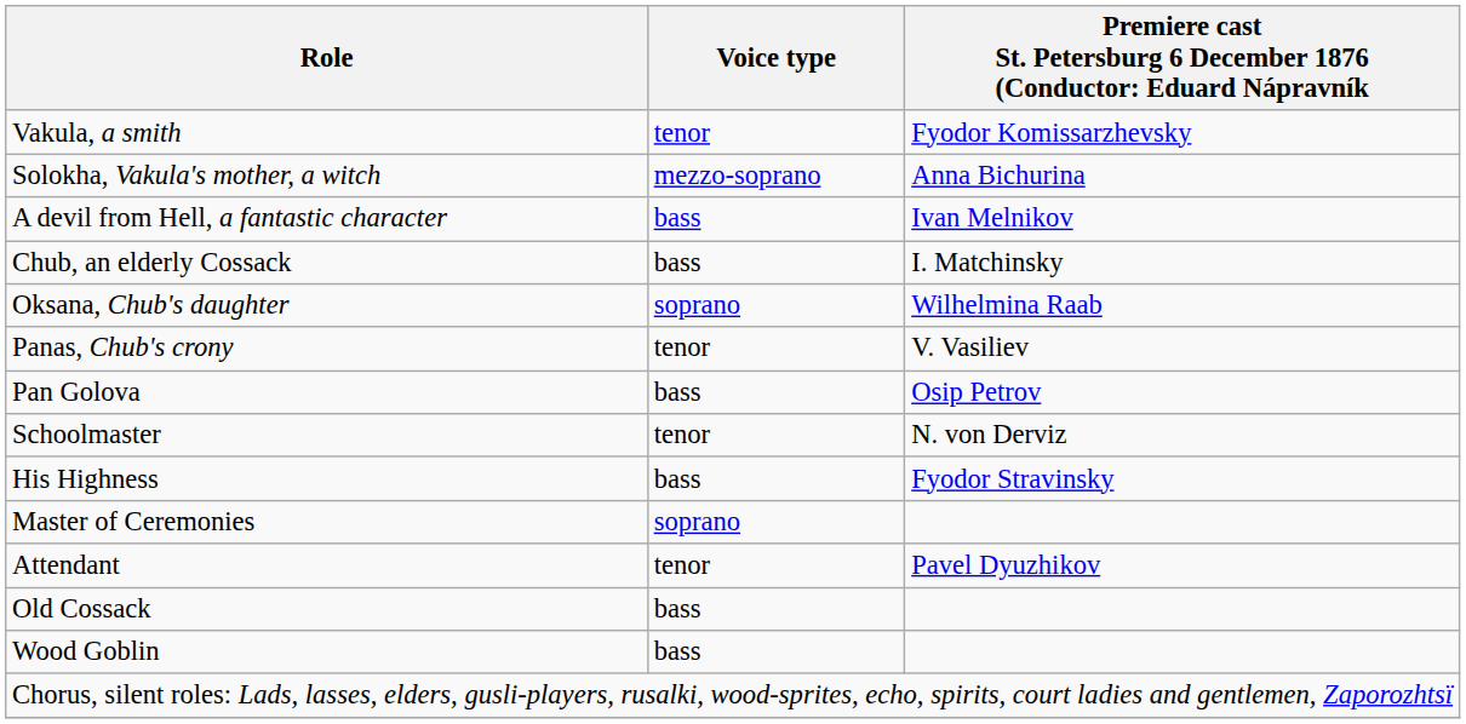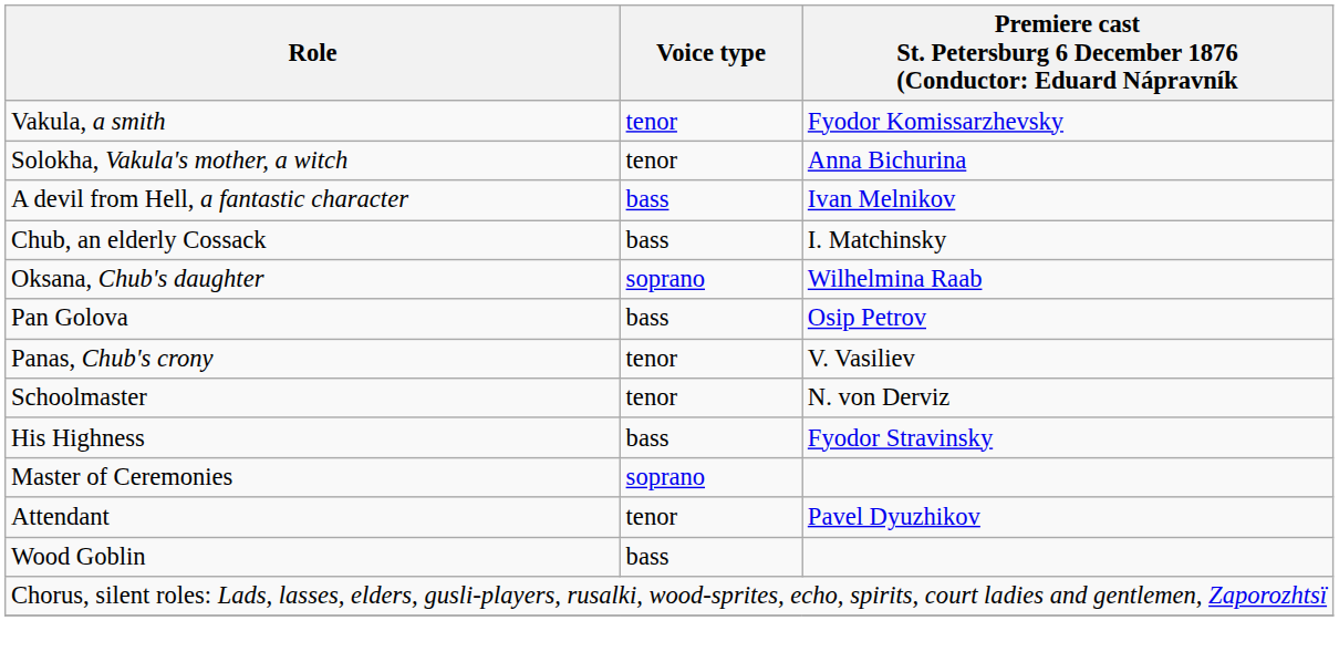Solokha, Vakula's mother, a witch | Voice type: mezzo-soprano -> tenor
rows swapped: Pan Golova <-> Panas, Chub's crony
- row: Old Cossack | bass
